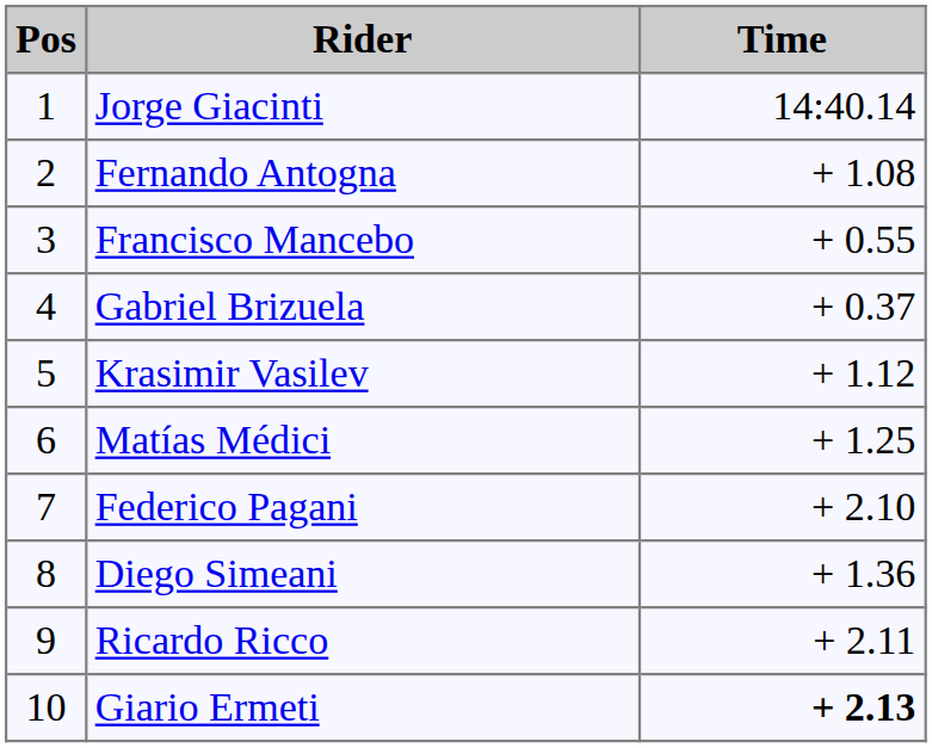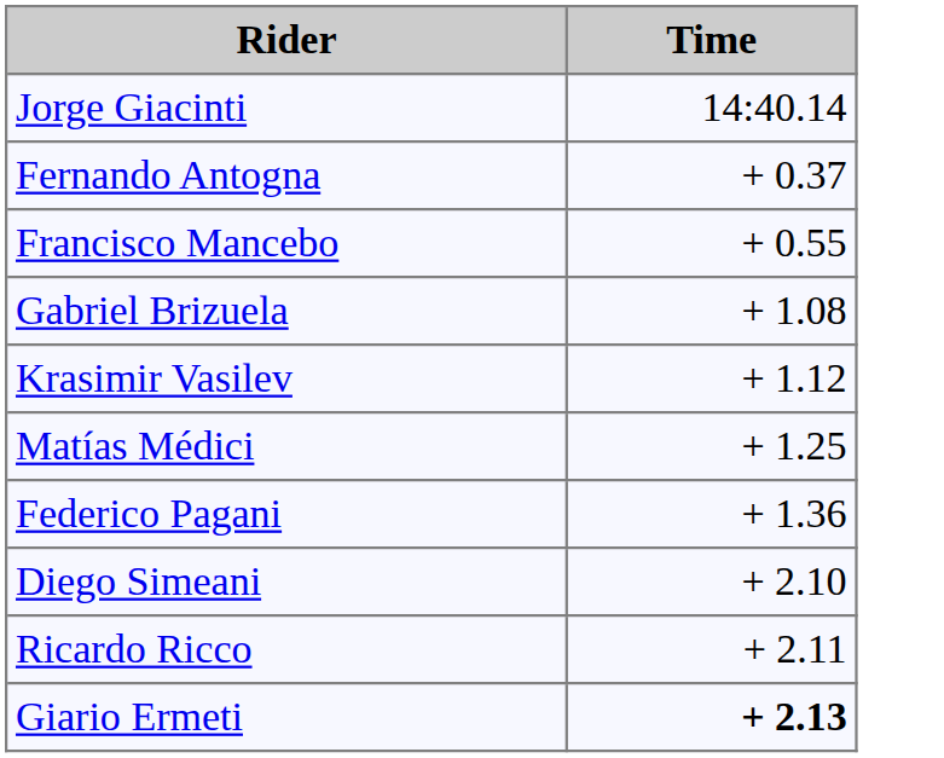- column: Pos | 1 | 2 | 3 | 4 | 5 | 6 | 7 | 8 | 9 | 10
Fernando Antogna | Time: + 1.08 -> + 0.37
Gabriel Brizuela | Time: + 0.37 -> + 1.08
Federico Pagani | Time: + 2.10 -> + 1.36
Diego Simeani | Time: + 1.36 -> + 2.10
